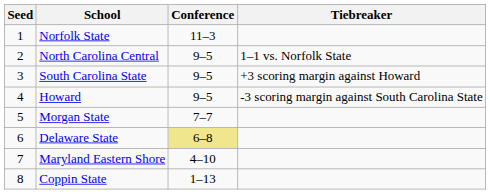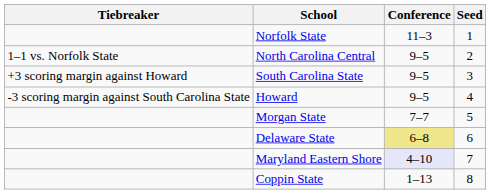columns swapped: Seed <-> Tiebreaker
Maryland Eastern Shore | Conference: no background -> lavender background
